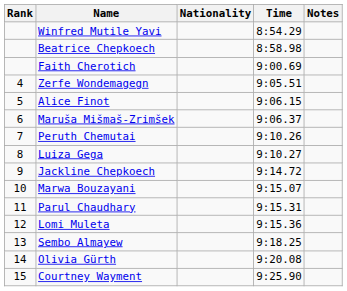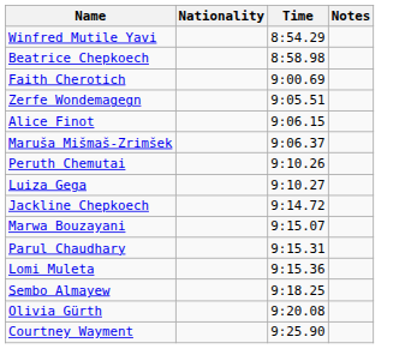- column: Rank | 4 | 5 | 6 | 7 | 8 | 9 | 10 | 11 | 12 | 13 | 14 | 15
